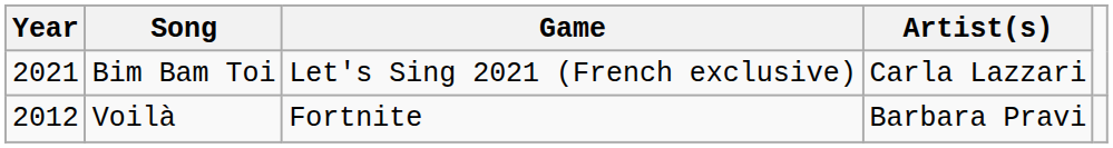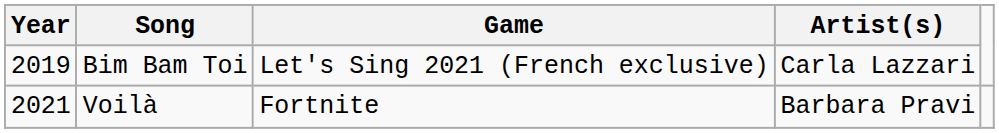Bim Bam Toi | Year: 2021 -> 2019
Voilà | Year: 2012 -> 2021
